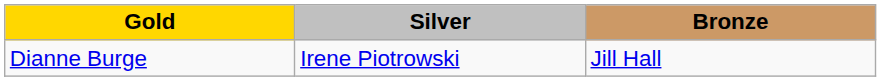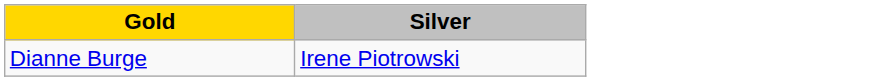- column: Bronze | Jill Hall
